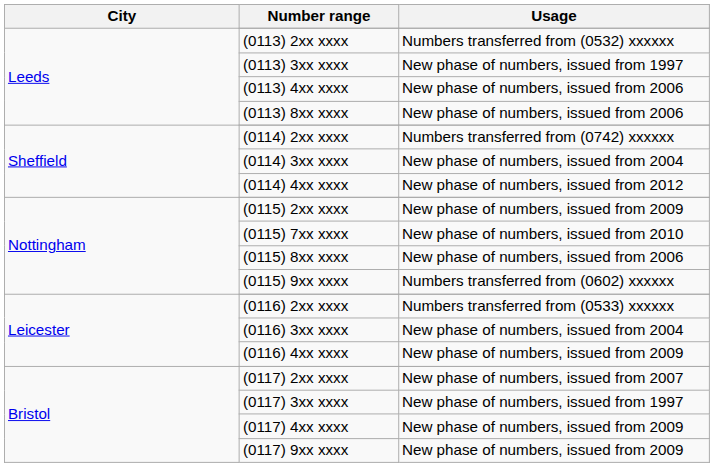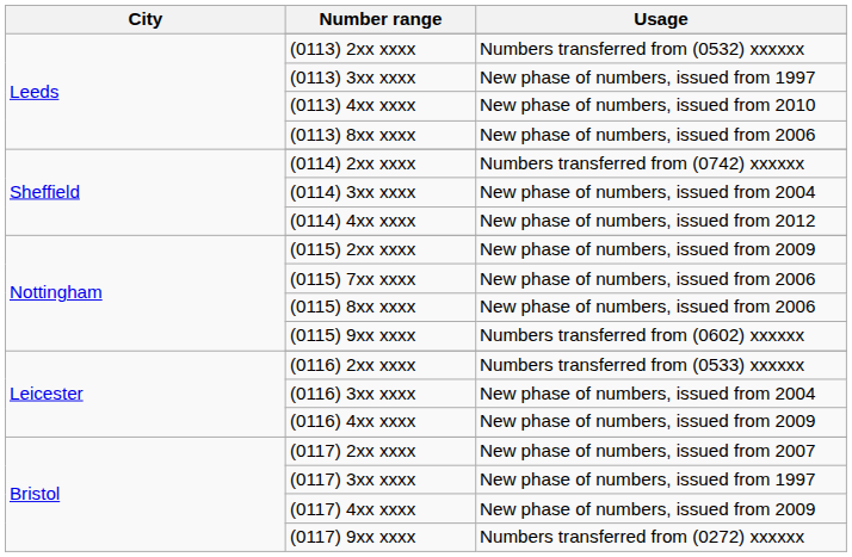(0113) 4xx xxxx | Usage: New phase of numbers, issued from 2006 -> New phase of numbers, issued from 2010
(0115) 7xx xxxx | Usage: New phase of numbers, issued from 2010 -> New phase of numbers, issued from 2006
(0117) 9xx xxxx | Usage: New phase of numbers, issued from 2009 -> Numbers transferred from (0272) xxxxxx
